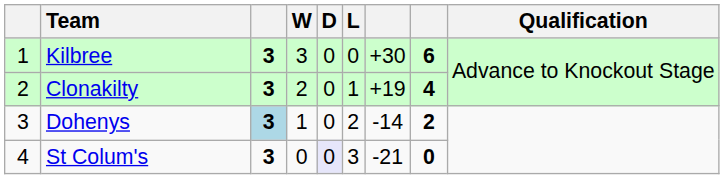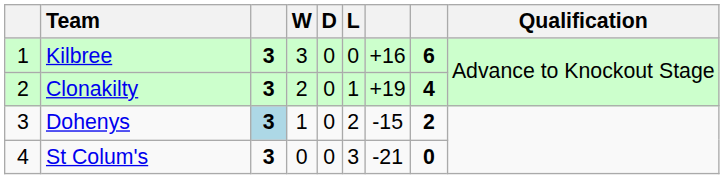Kilbree | column 7: +30 -> +16
Dohenys | column 7: -14 -> -15
St Colum's | D: lavender background -> no background
